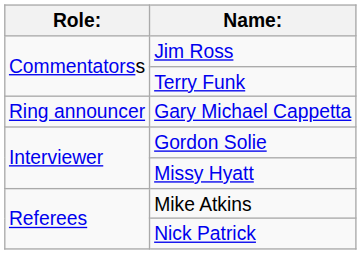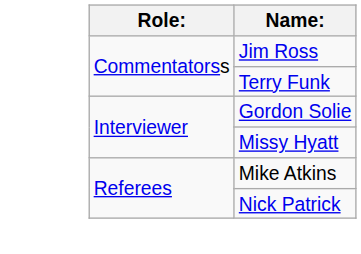- row: Ring announcer | Gary Michael Cappetta
